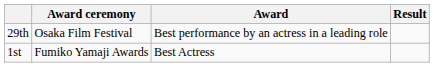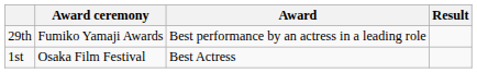29th | Award ceremony: Osaka Film Festival -> Fumiko Yamaji Awards
1st | Award ceremony: Fumiko Yamaji Awards -> Osaka Film Festival
